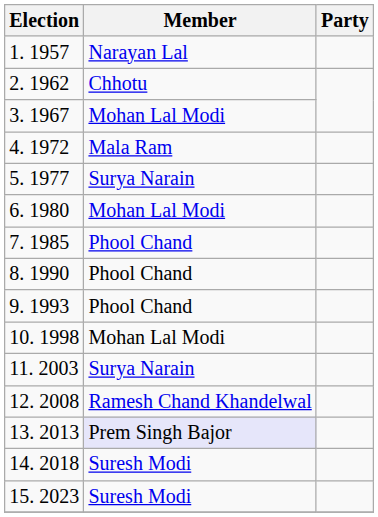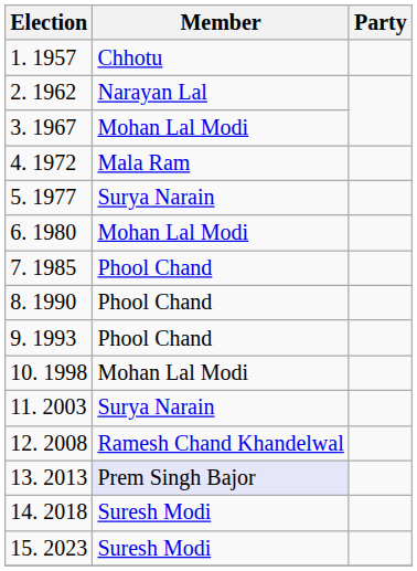1. 1957 | Member: Narayan Lal -> Chhotu
2. 1962 | Member: Chhotu -> Narayan Lal
